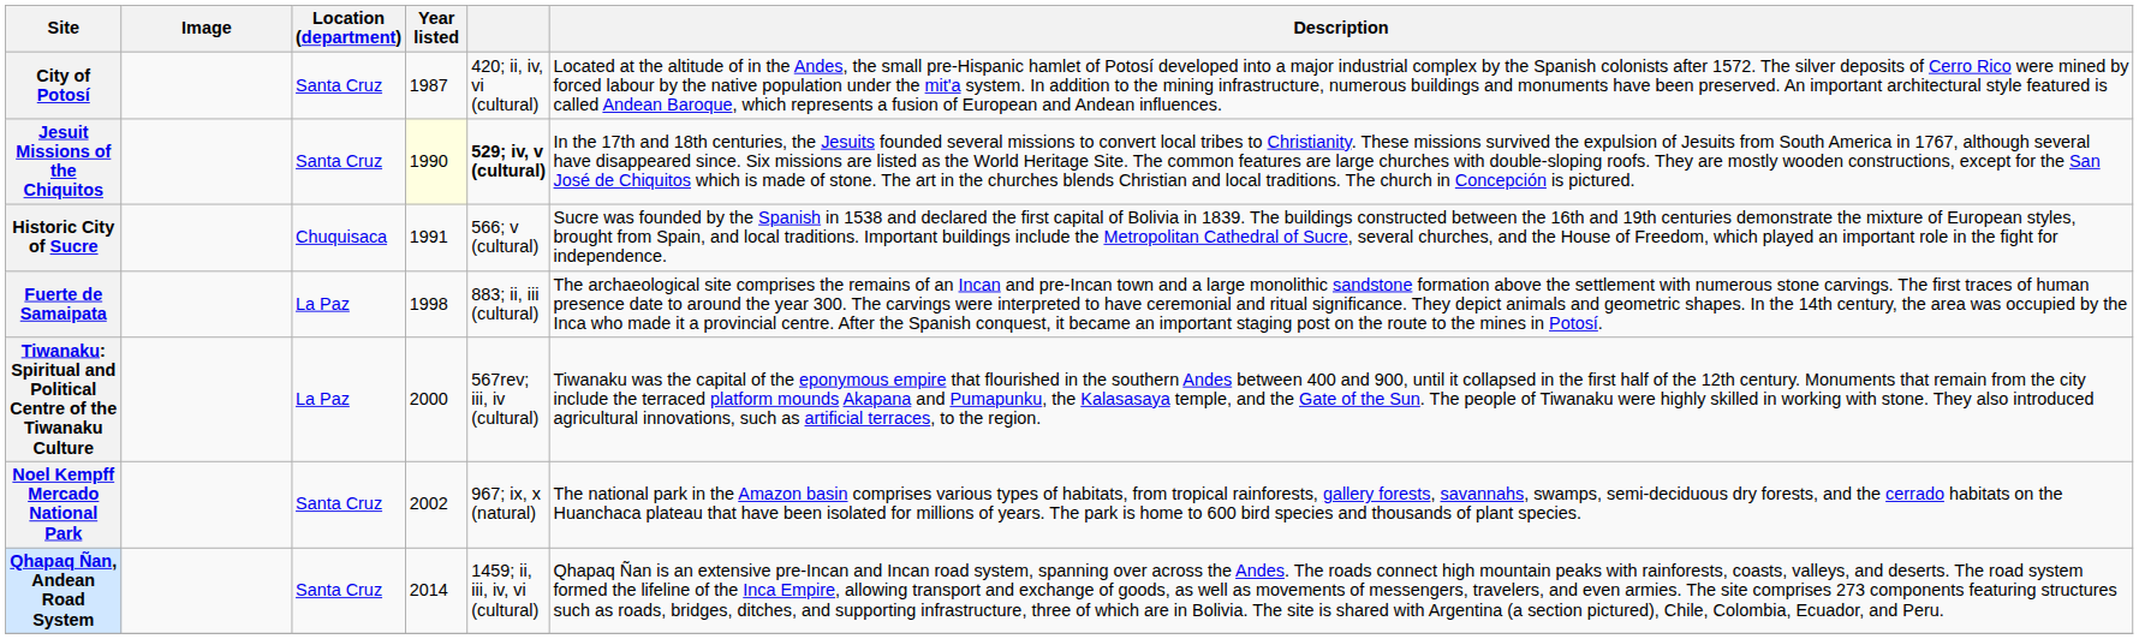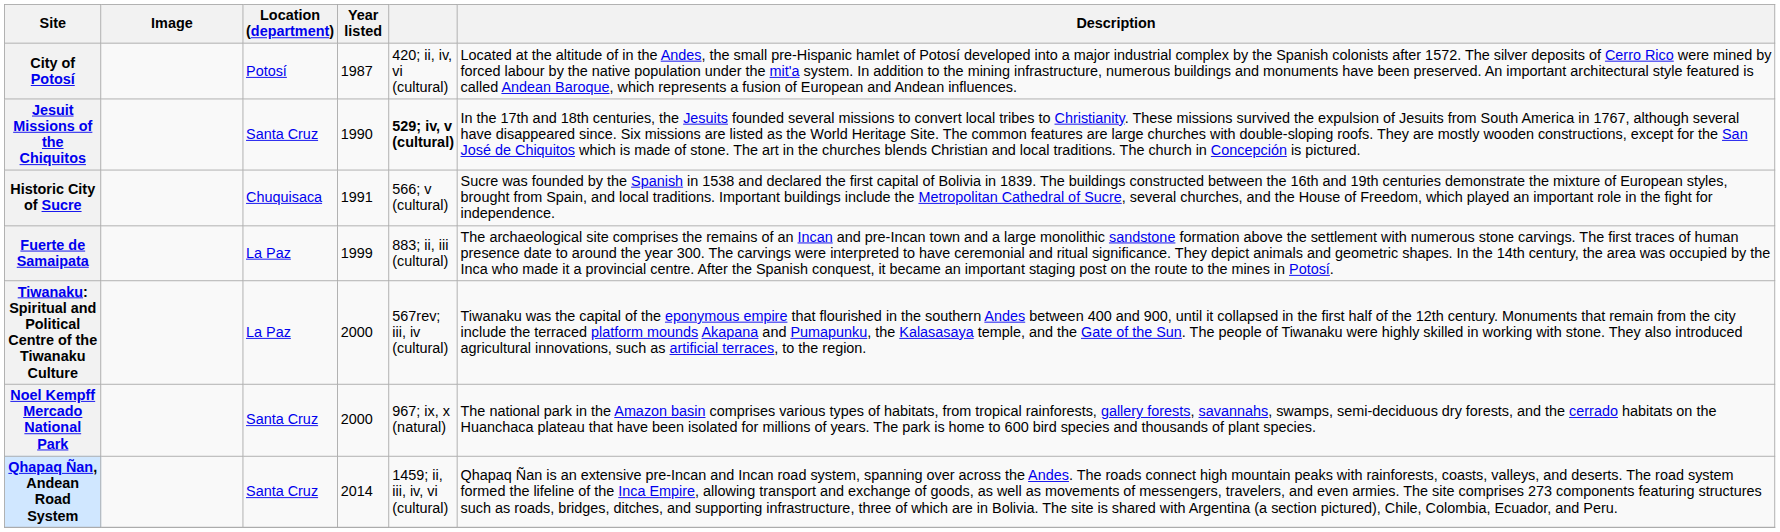City of Potosí | Location (department): Santa Cruz -> Potosí
Jesuit Missions of the Chiquitos | Year listed: lightyellow background -> no background
Fuerte de Samaipata | Year listed: 1998 -> 1999
Noel Kempff Mercado National Park | Year listed: 2002 -> 2000
